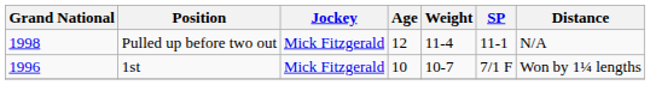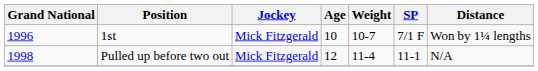rows swapped: 1st <-> Pulled up before two out
